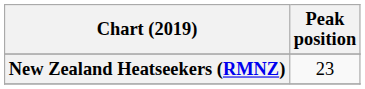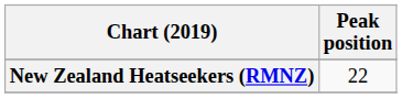New Zealand Heatseekers (RMNZ) | Peak position: 23 -> 22
